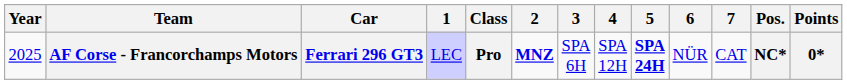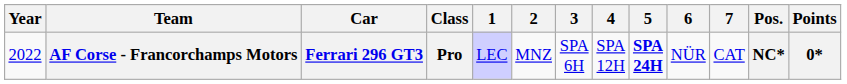columns swapped: Class <-> 1
AF Corse - Francorchamps Motors | Year: 2025 -> 2022
AF Corse - Francorchamps Motors | 2: bold -> normal
